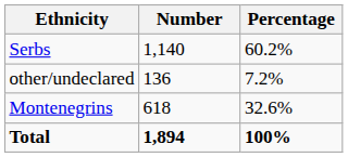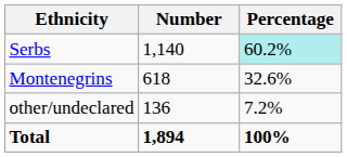Serbs | Percentage: no background -> paleturquoise background
rows swapped: Montenegrins <-> other/undeclared
